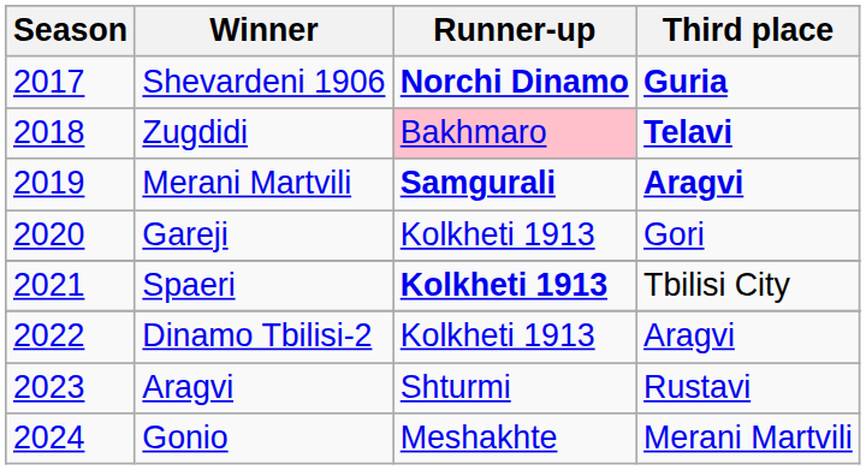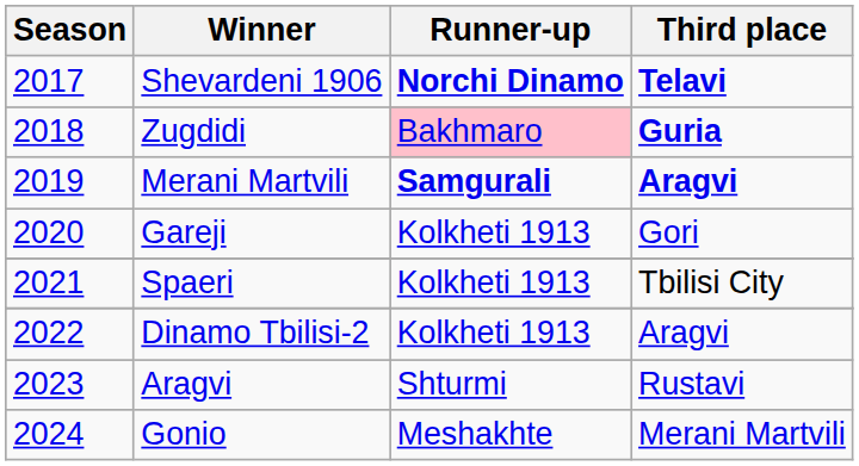Shevardeni 1906 | Third place: Guria -> Telavi
Zugdidi | Third place: Telavi -> Guria
Spaeri | Runner-up: bold -> normal
